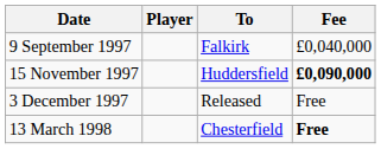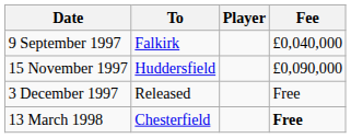columns swapped: Player <-> To
15 November 1997 | Fee: bold -> normal
